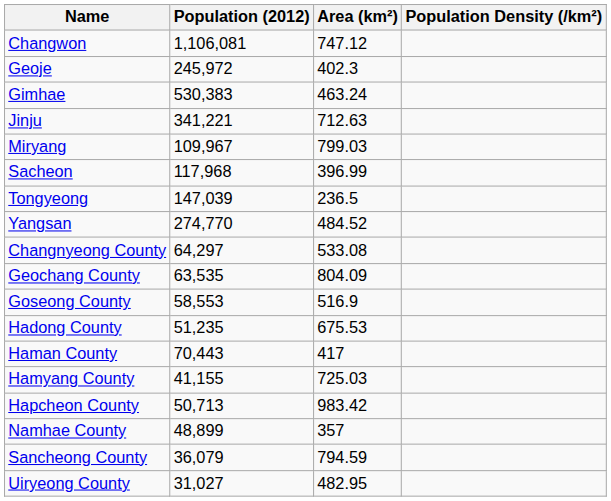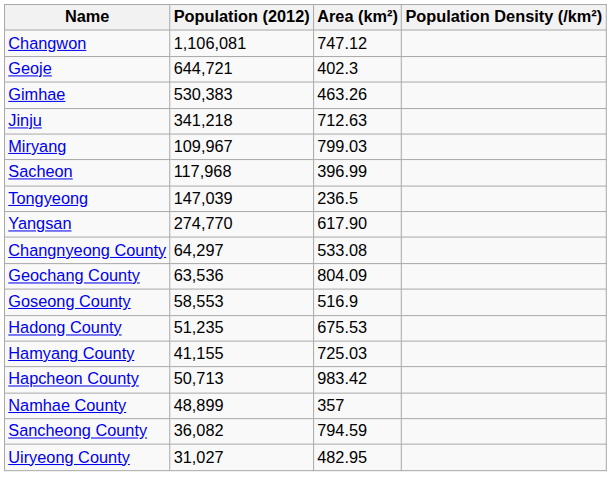Geoje | Population (2012): 245,972 -> 644,721
Gimhae | Area (km²): 463.24 -> 463.26
Jinju | Population (2012): 341,221 -> 341,218
Yangsan | Area (km²): 484.52 -> 617.90
Geochang County | Population (2012): 63,535 -> 63,536
- row: Haman County | 70,443 | 417
Sancheong County | Population (2012): 36,079 -> 36,082
